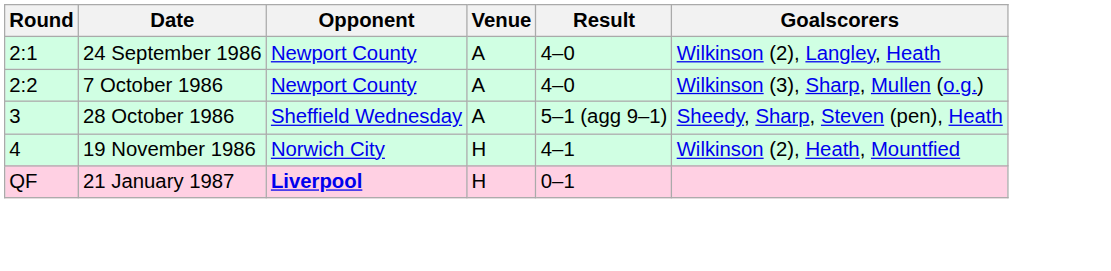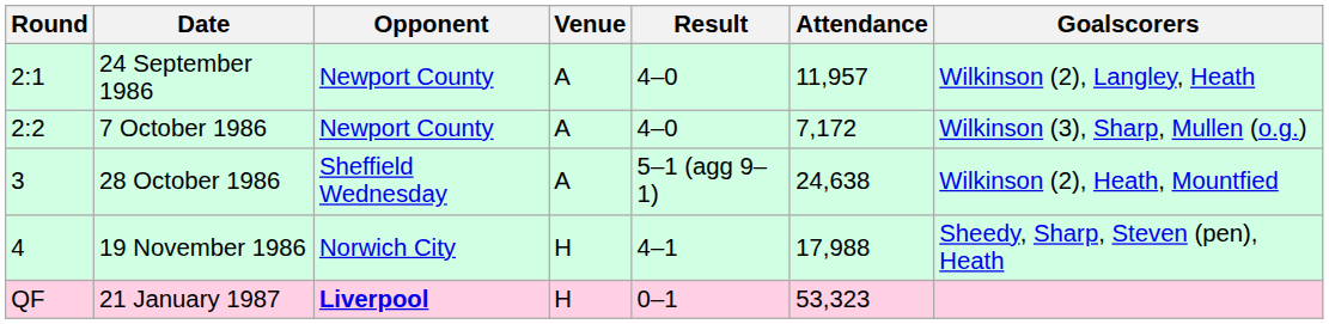+ column: Attendance | 11,957 | 7,172 | 24,638 | 17,988 | 53,323
28 October 1986 | Goalscorers: Sheedy, Sharp, Steven (pen), Heath -> Wilkinson (2), Heath, Mountfied
19 November 1986 | Goalscorers: Wilkinson (2), Heath, Mountfied -> Sheedy, Sharp, Steven (pen), Heath
